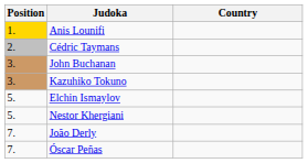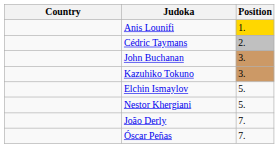columns swapped: Position <-> Country
